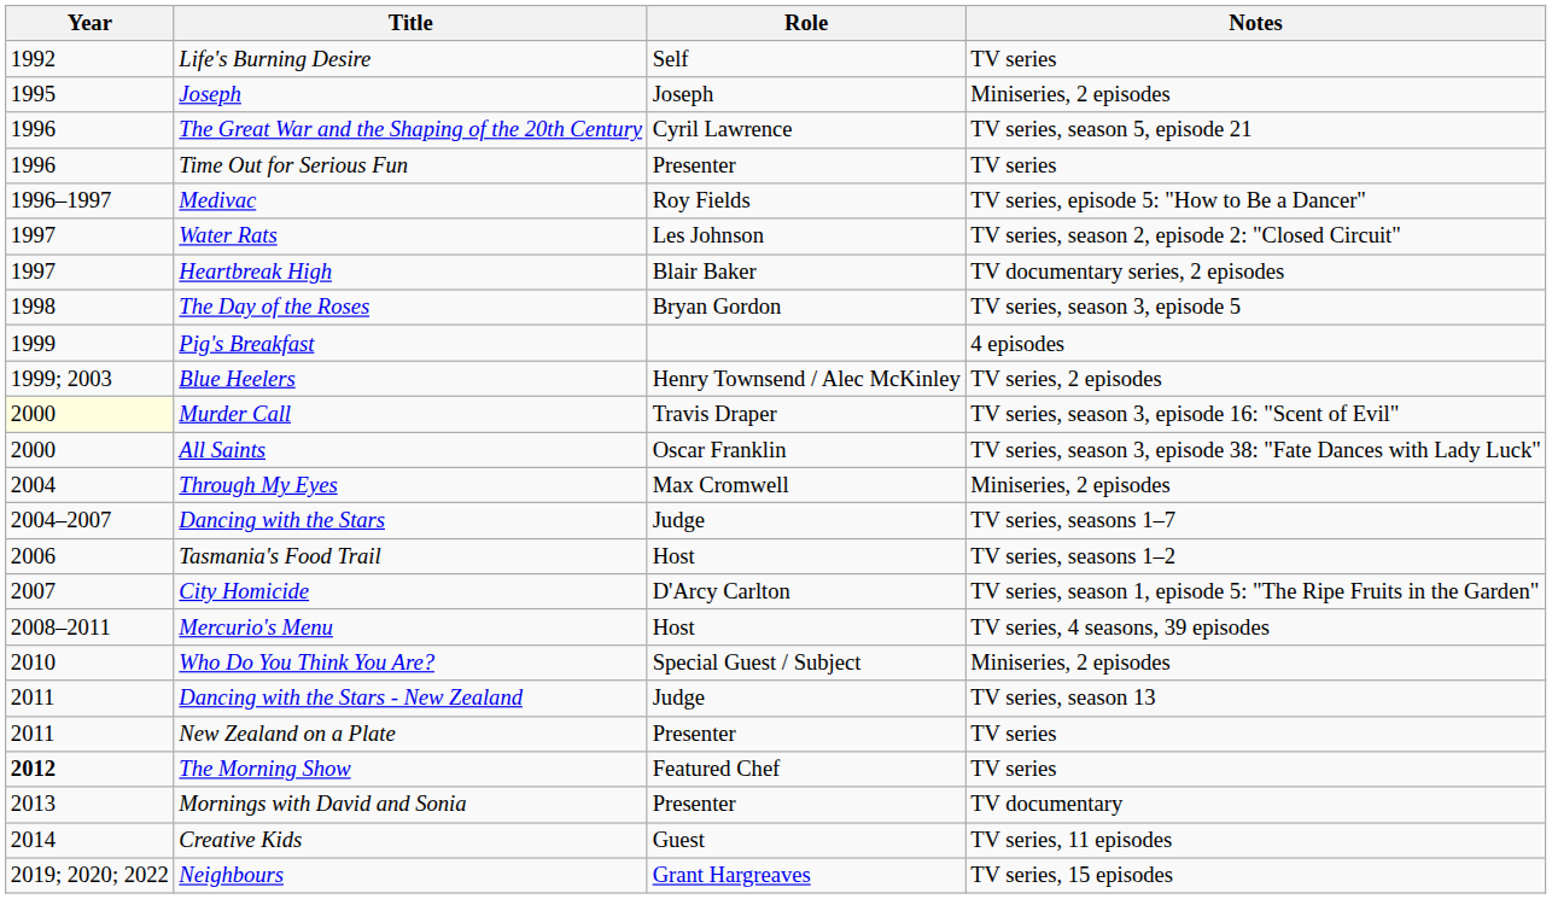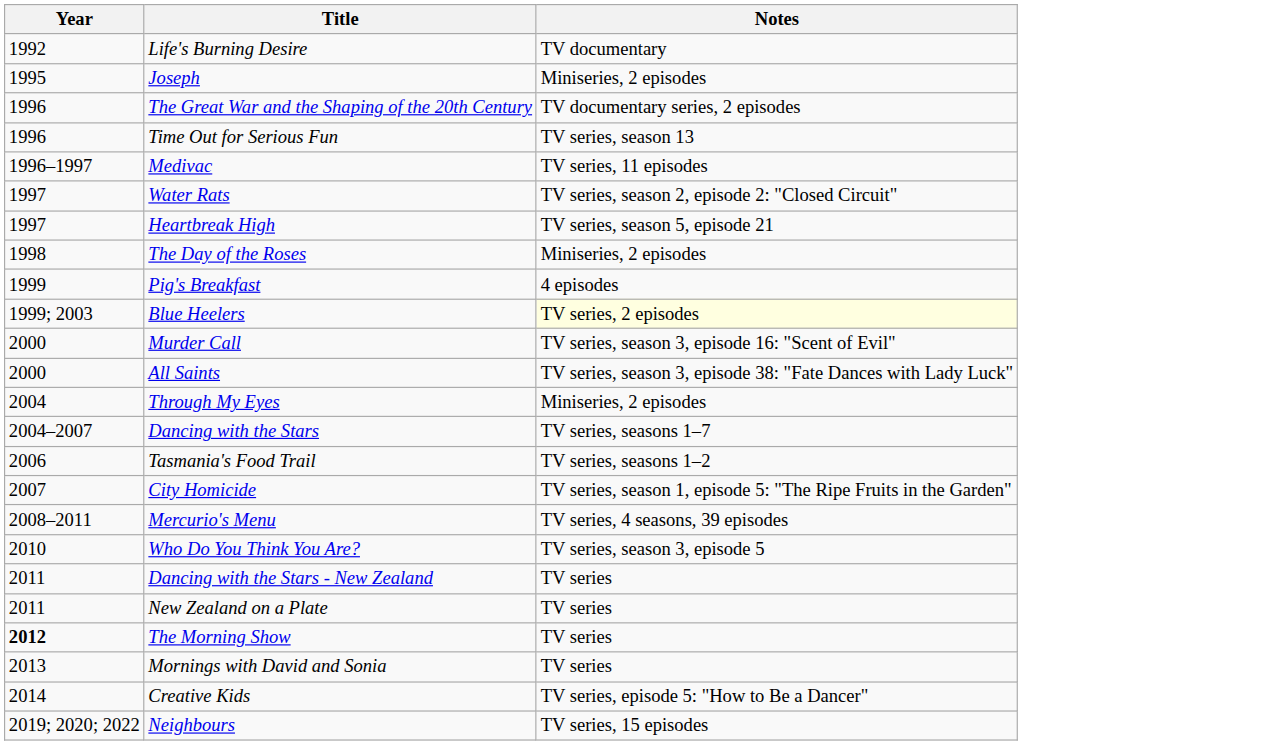- column: Role | Self | Joseph | Cyril Lawrence | Presenter | Roy Fields | Les Johnson | Blair Baker | Bryan Gordon | Henry Townsend / Alec McKinley | Travis Draper | Oscar Franklin | Max Cromwell | Judge | Host | D'Arcy Carlton | Host | Special Guest / Subject | Judge | Presenter | Featured Chef | Presenter | Guest | Grant Hargreaves
Life's Burning Desire | Notes: TV series -> TV documentary
The Great War and the Shaping of the 20th Century | Notes: TV series, season 5, episode 21 -> TV documentary series, 2 episodes
Time Out for Serious Fun | Notes: TV series -> TV series, season 13
Medivac | Notes: TV series, episode 5: "How to Be a Dancer" -> TV series, 11 episodes
Heartbreak High | Notes: TV documentary series, 2 episodes -> TV series, season 5, episode 21
The Day of the Roses | Notes: TV series, season 3, episode 5 -> Miniseries, 2 episodes
Blue Heelers | Notes: no background -> lightyellow background
Murder Call | Year: lightyellow background -> no background
Who Do You Think You Are? | Notes: Miniseries, 2 episodes -> TV series, season 3, episode 5
Dancing with the Stars - New Zealand | Notes: TV series, season 13 -> TV series
Mornings with David and Sonia | Notes: TV documentary -> TV series
Creative Kids | Notes: TV series, 11 episodes -> TV series, episode 5: "How to Be a Dancer"
